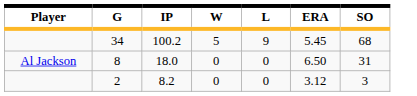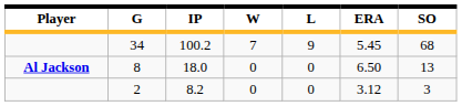34 | W: 5 -> 7
8 | Player: normal -> bold
8 | SO: 31 -> 13
